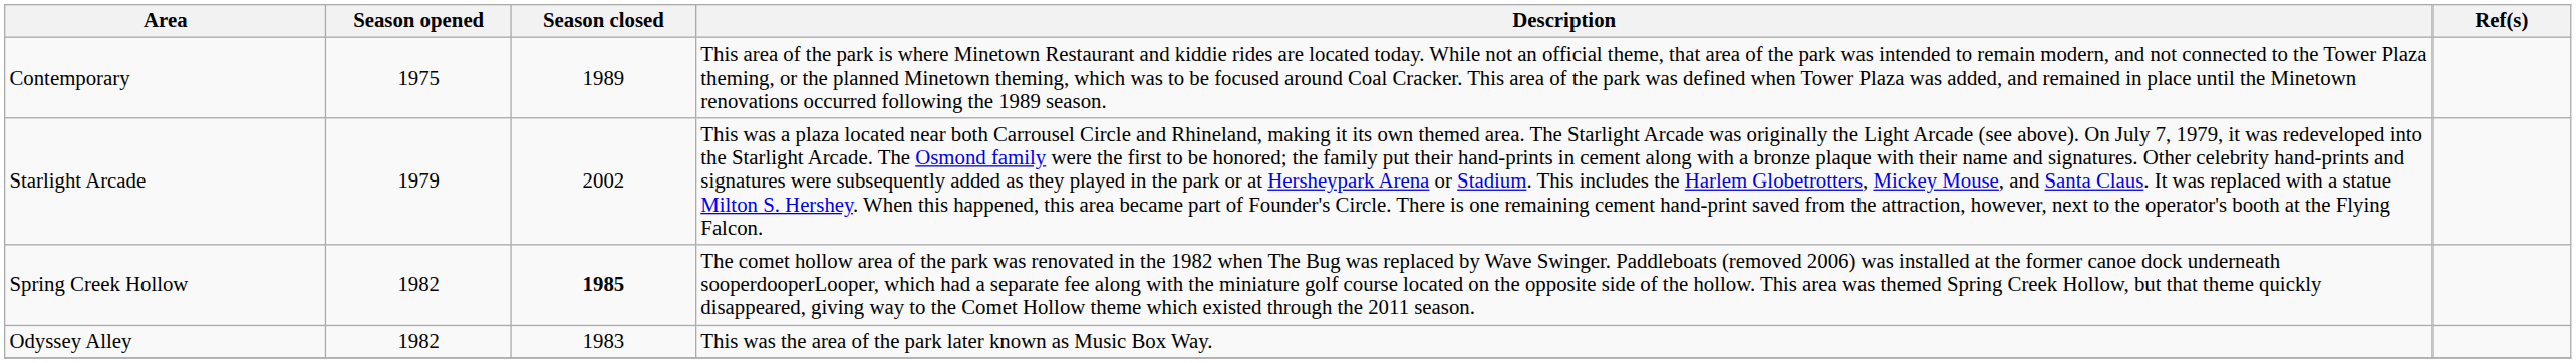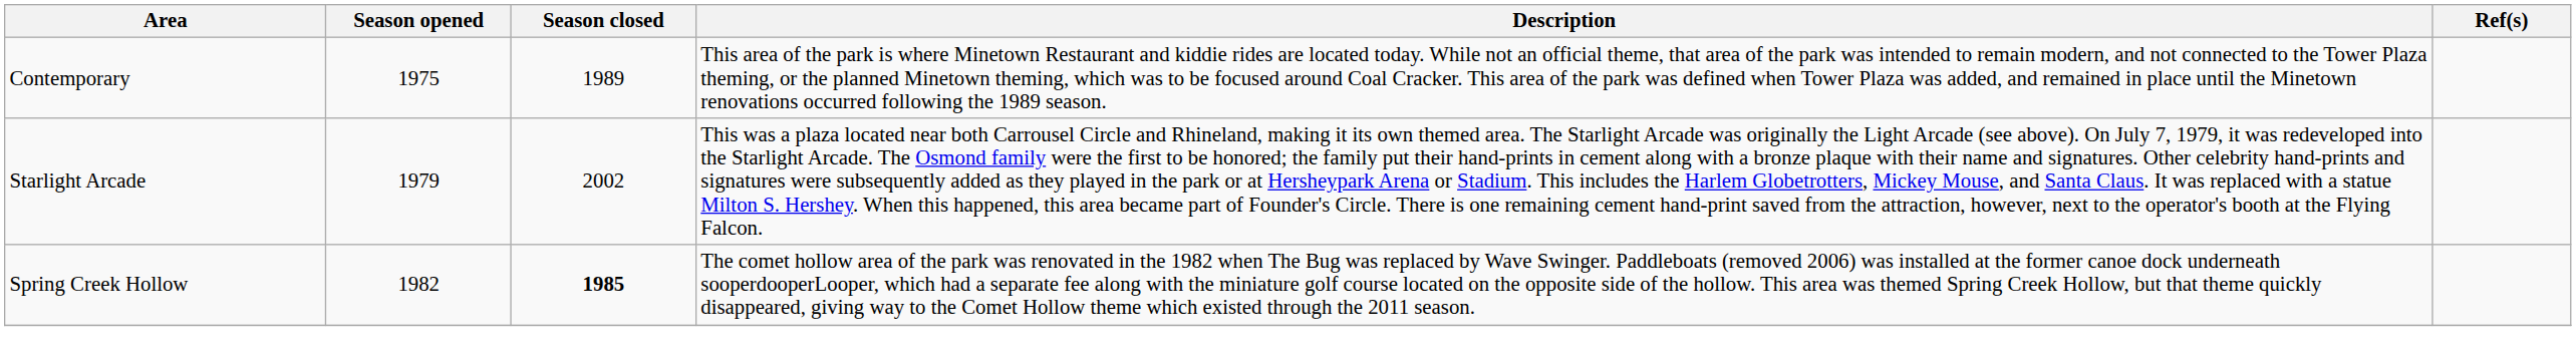- row: Odyssey Alley | 1982 | 1983 | This was the area of the park later known as Music Box Way.
